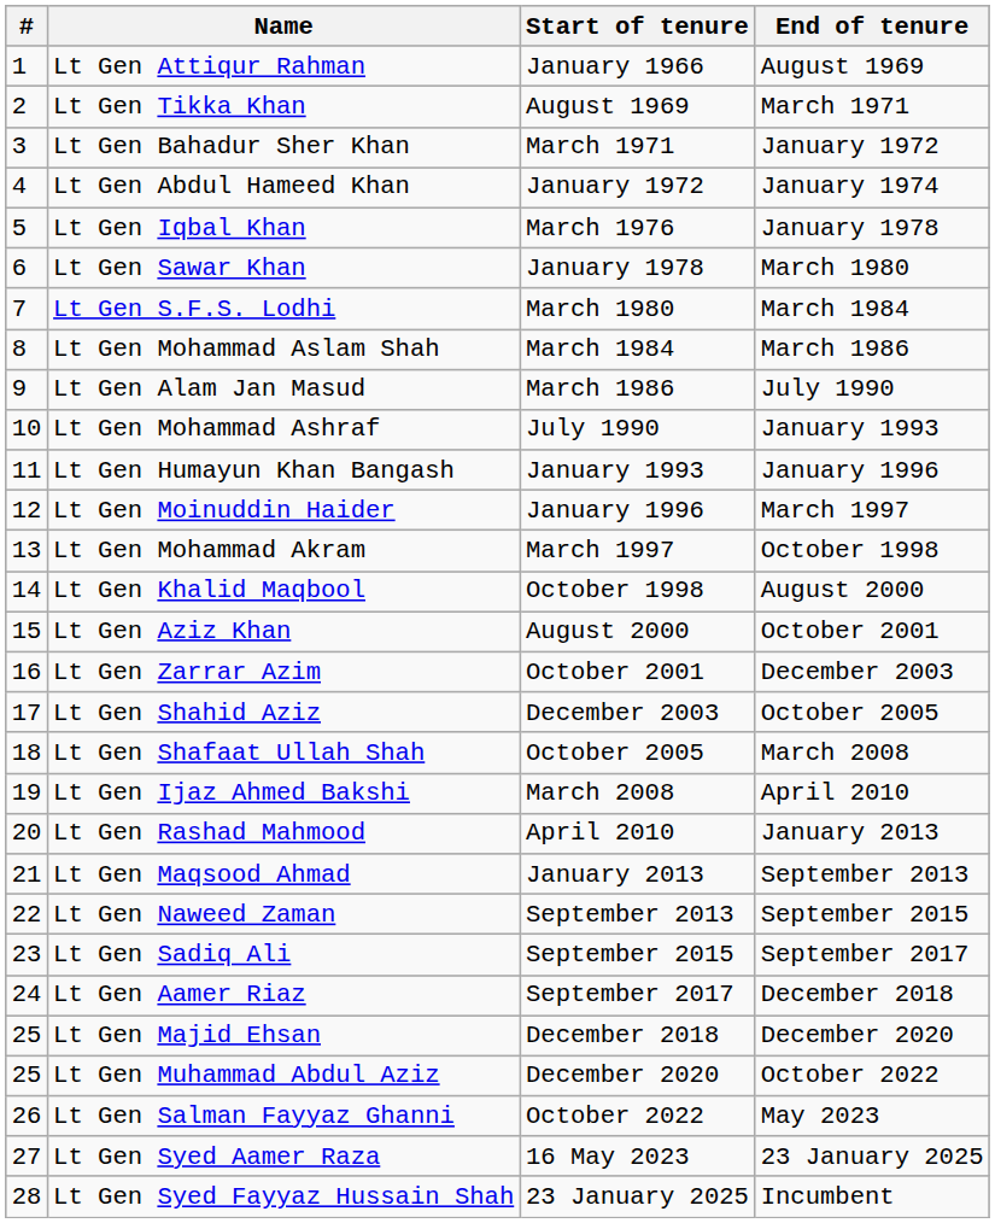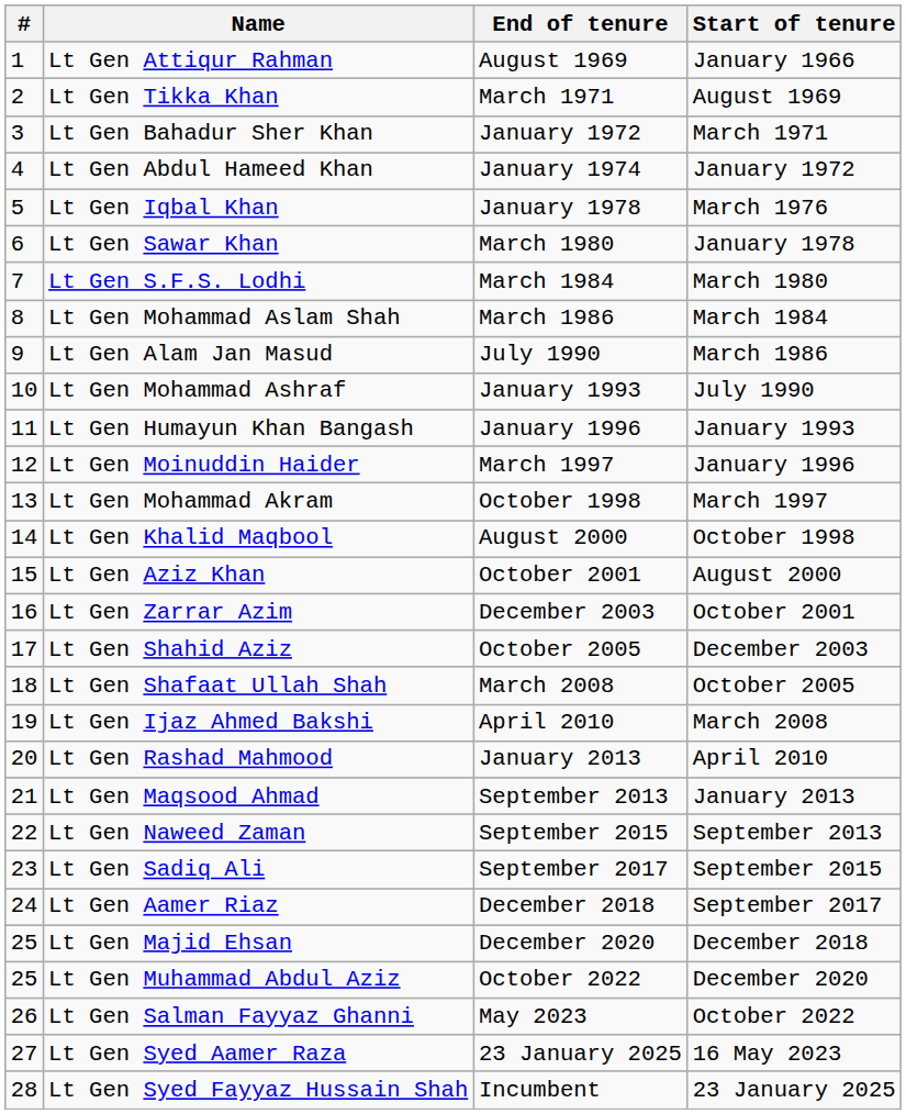columns swapped: Start of tenure <-> End of tenure
